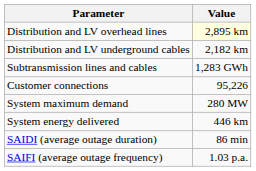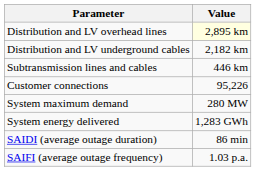Subtransmission lines and cables | Value: 1,283 GWh -> 446 km
System energy delivered | Value: 446 km -> 1,283 GWh
